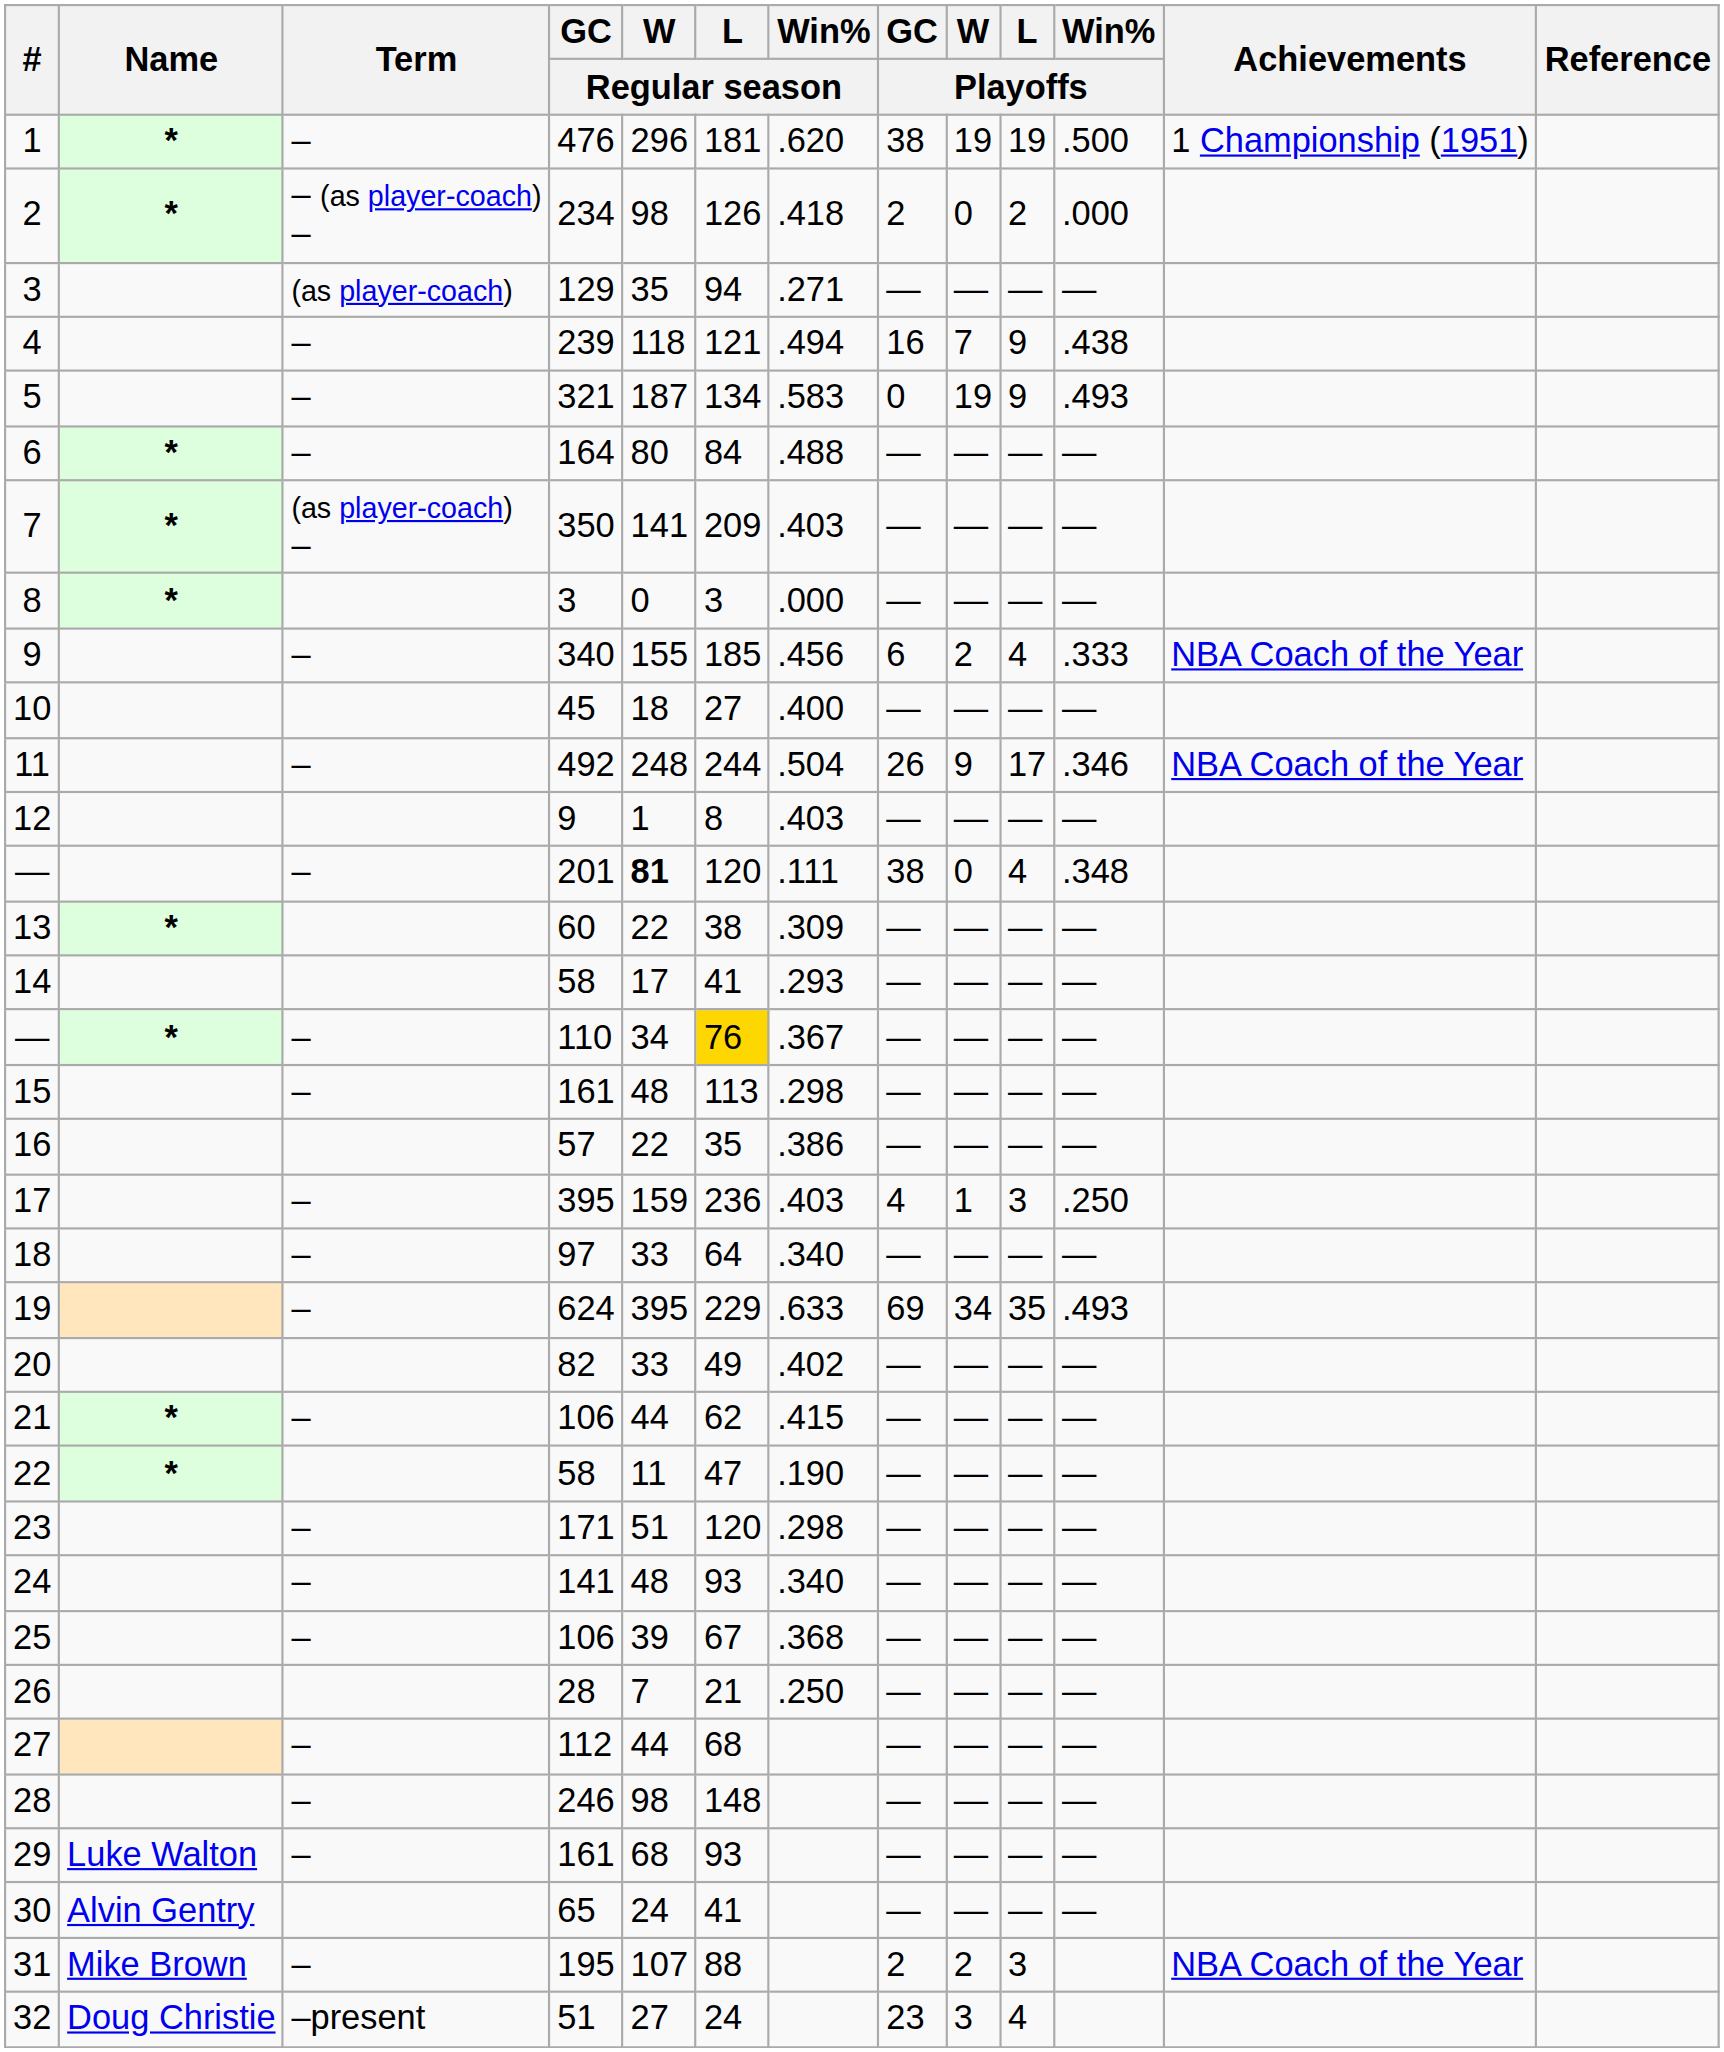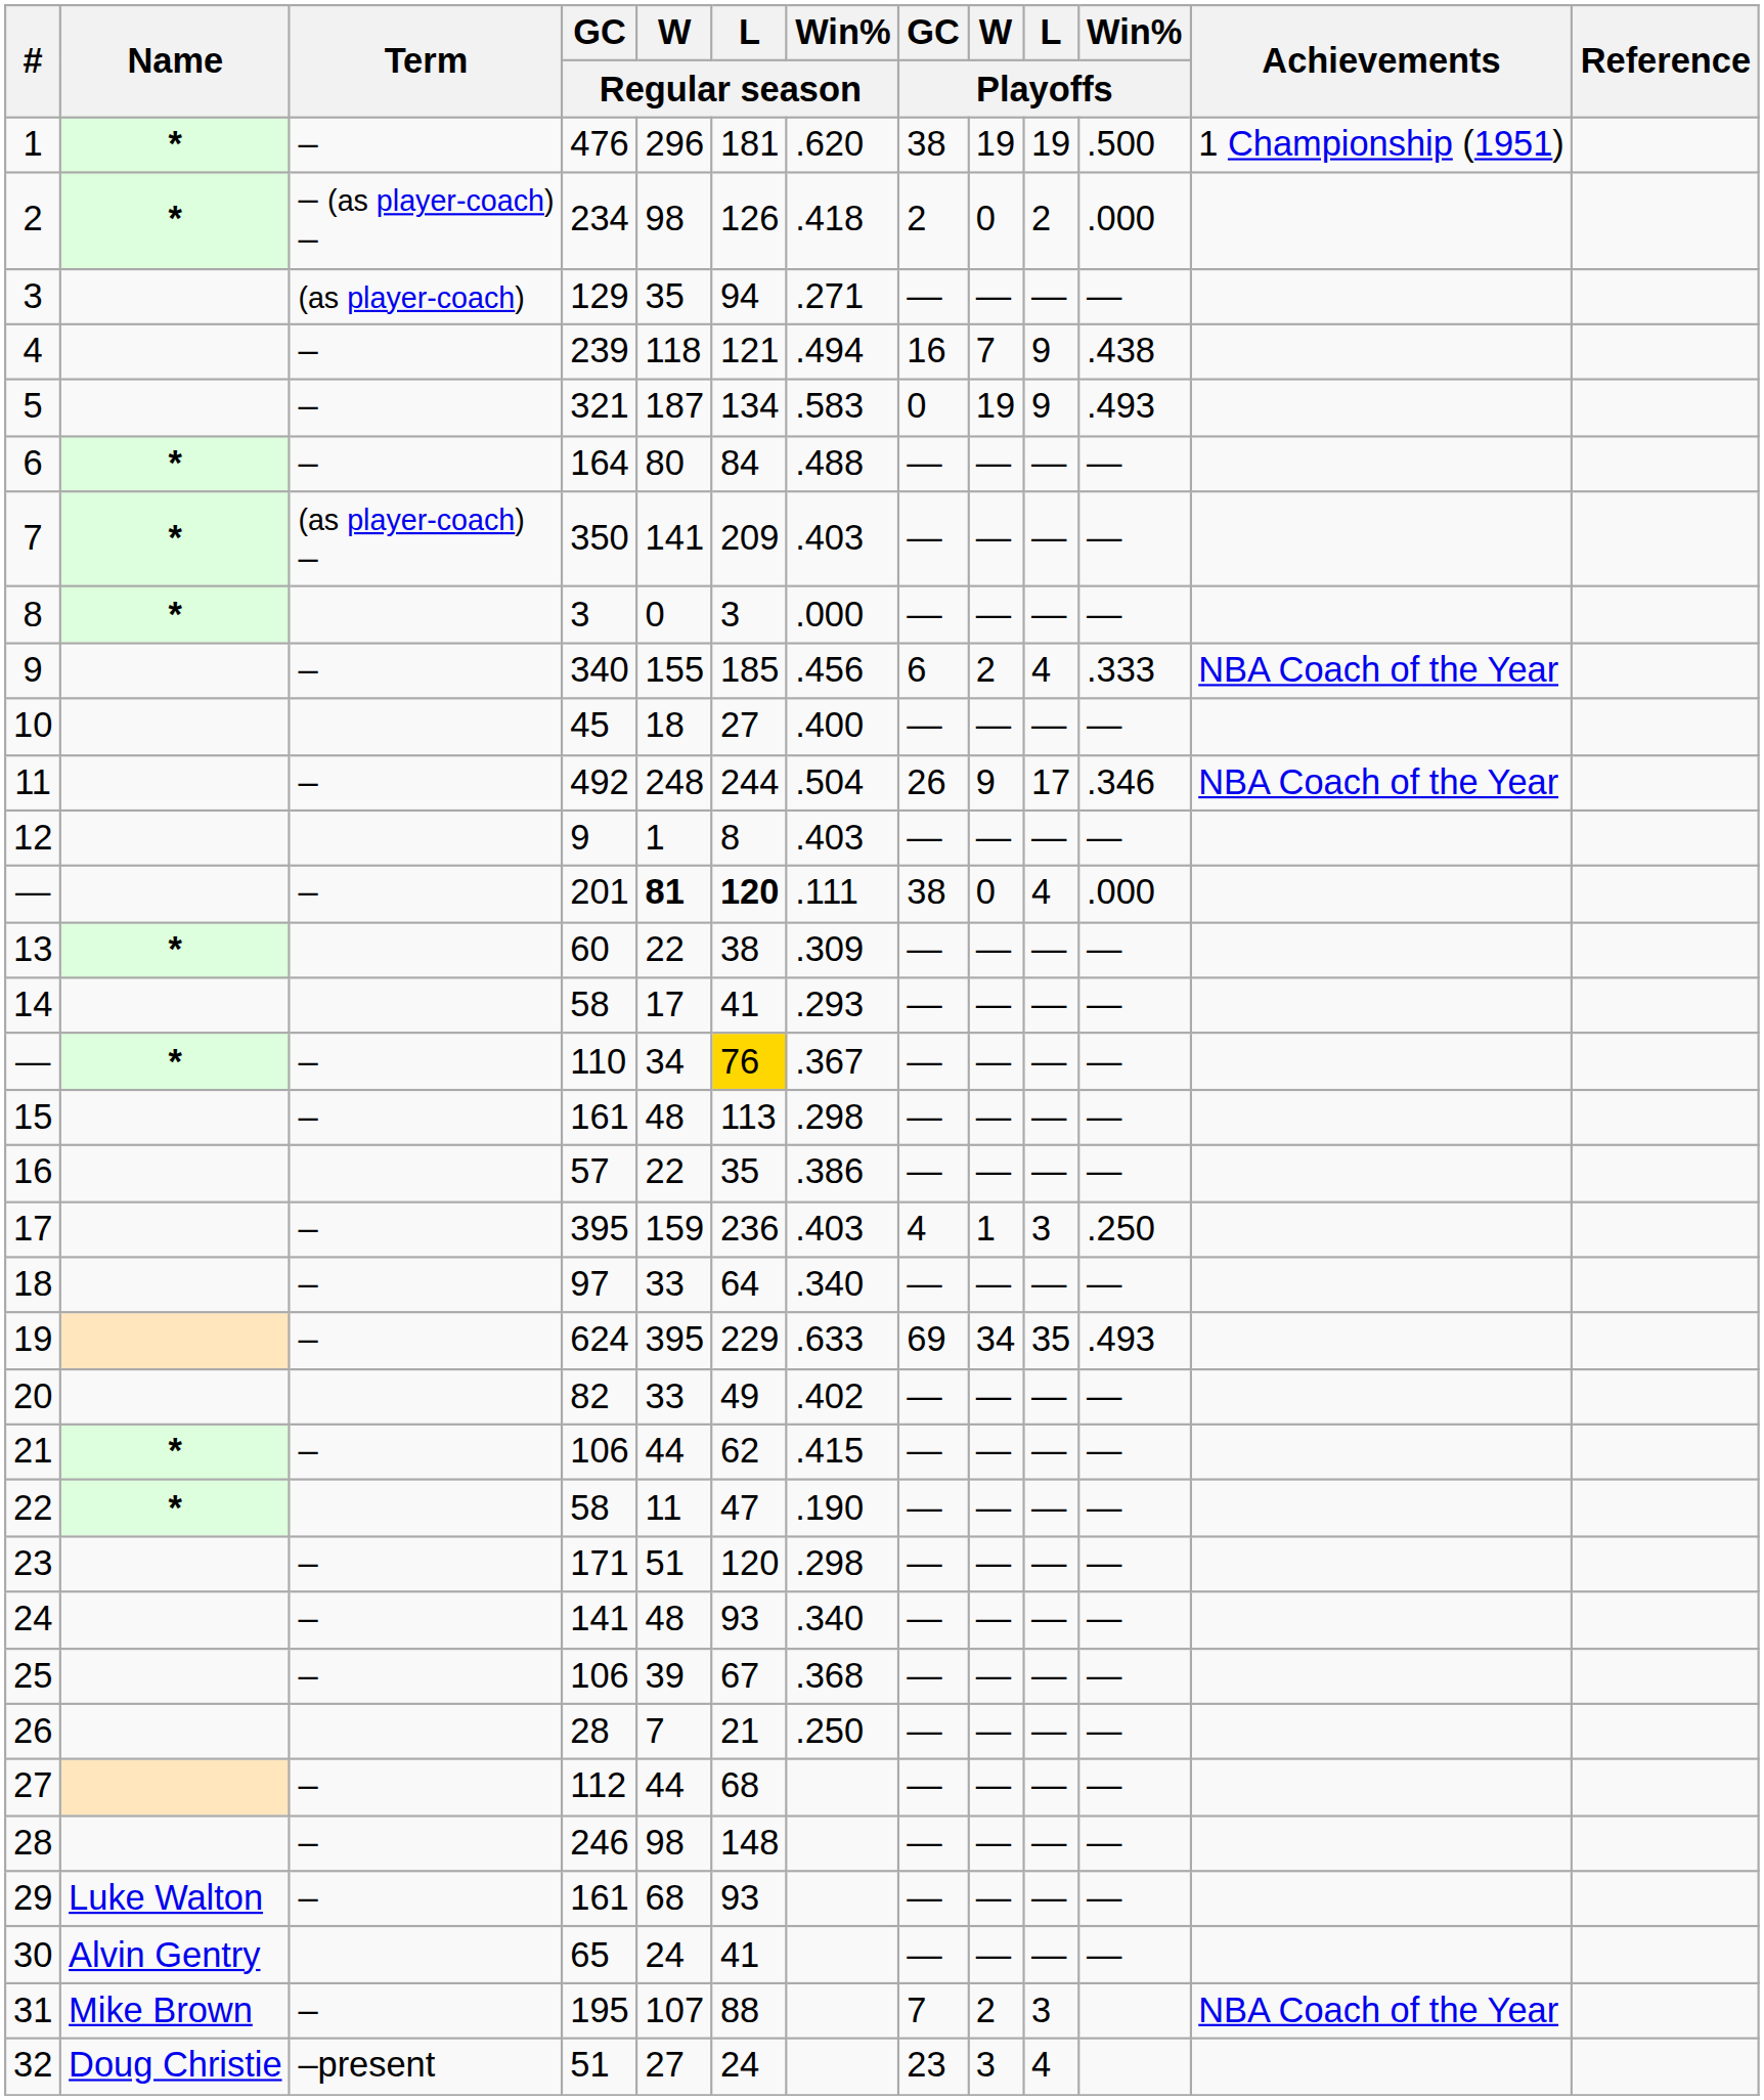— / 201 | L / Regular season: normal -> bold
— / 201 | Win% / Playoffs: .348 -> .000
31 | GC / Playoffs: 2 -> 7
